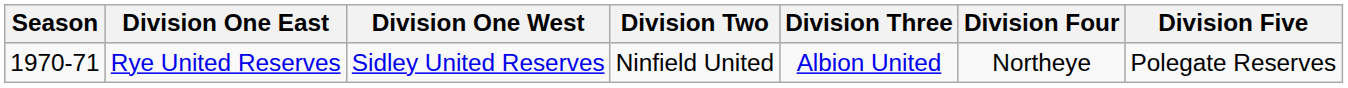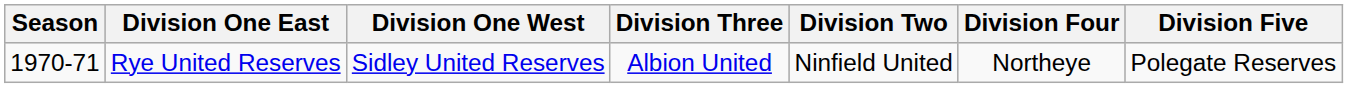columns swapped: Division Two <-> Division Three
